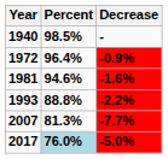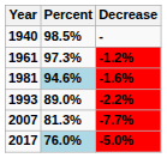+ row: 1961 | 97.3% | -1.2%
- row: 1972 | 96.4% | -0.9%
1981 | Percent: no background -> lightblue background
1993 | Percent: 88.8% -> 89.0%
